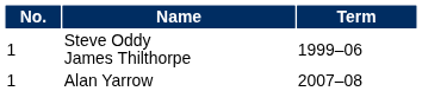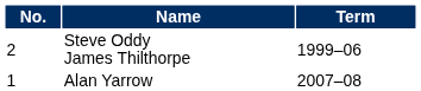Steve Oddy James Thilthorpe | No.: 1 -> 2
